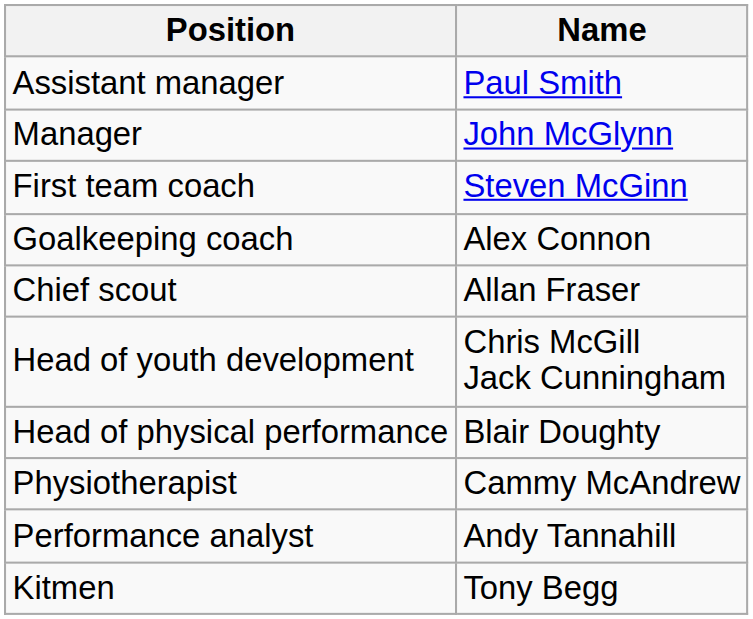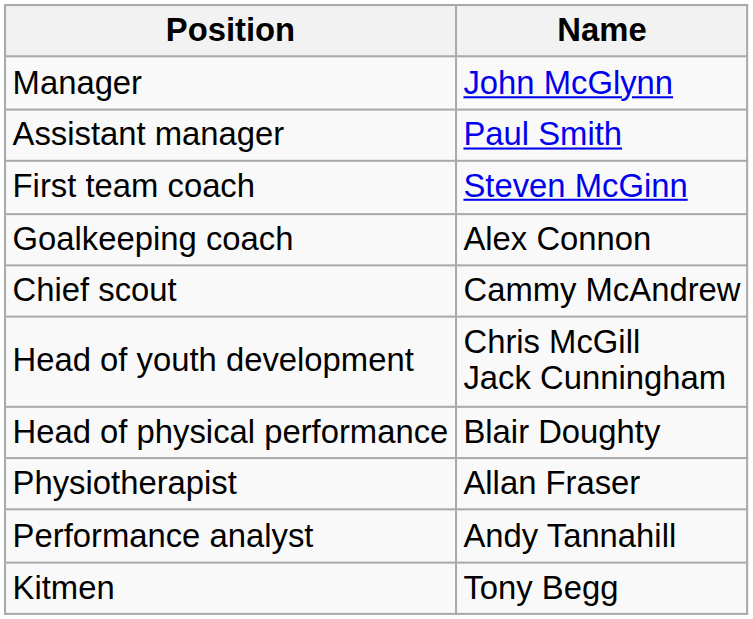rows swapped: Manager <-> Assistant manager
Chief scout | Name: Allan Fraser -> Cammy McAndrew
Physiotherapist | Name: Cammy McAndrew -> Allan Fraser
